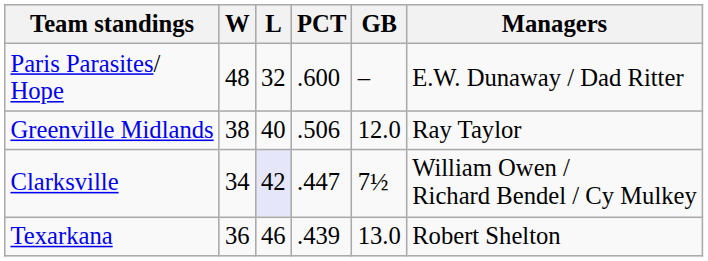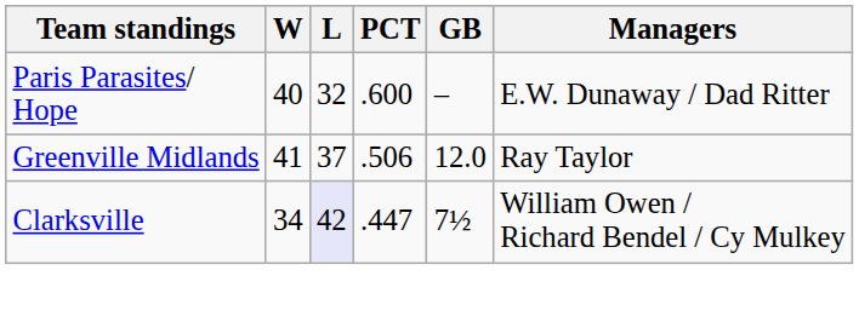Paris Parasites/ Hope | W: 48 -> 40
Greenville Midlands | W: 38 -> 41
Greenville Midlands | L: 40 -> 37
- row: Texarkana | 36 | 46 | .439 | 13.0 | Robert Shelton
